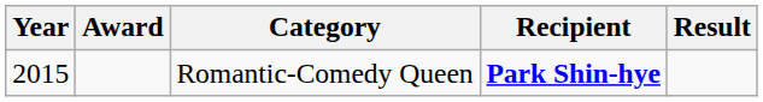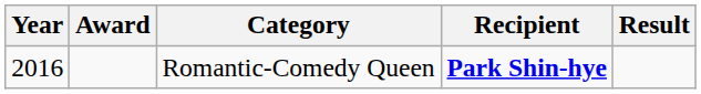Romantic-Comedy Queen | Year: 2015 -> 2016
